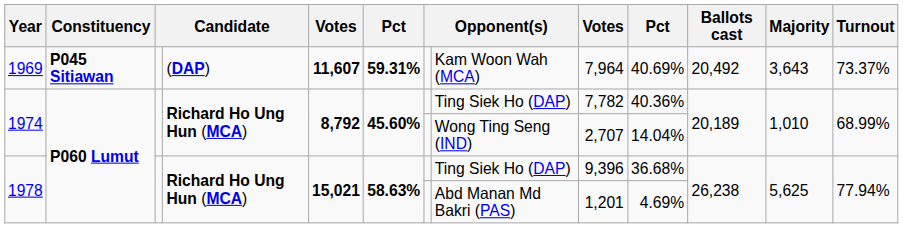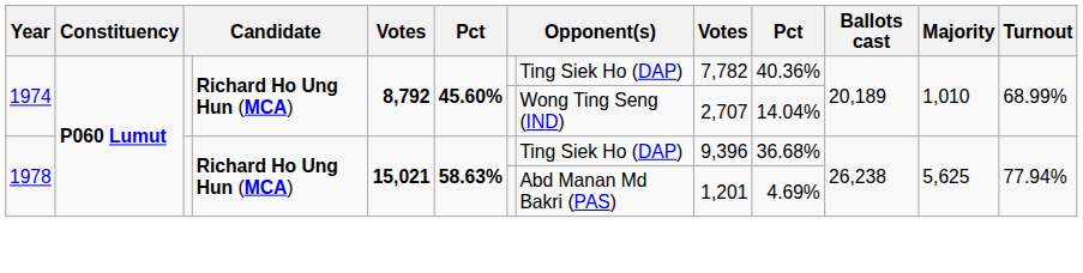- row: 1969 | P045 Sitiawan | (DAP) | 11,607 | 59.31% | Kam Woon Wah (MCA) | 7,964 | 40.69% | 20,492 | 3,643 | 73.37%
